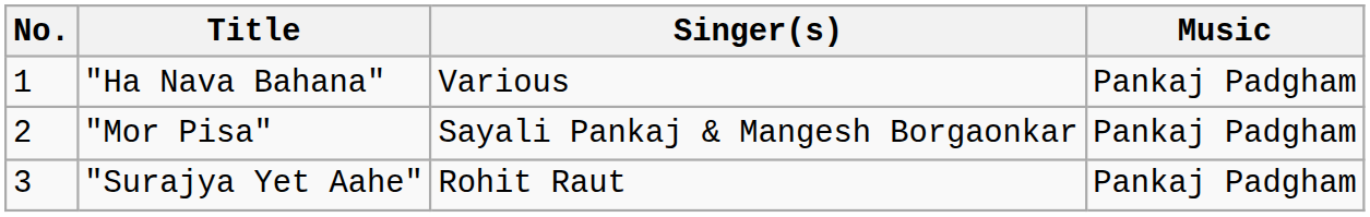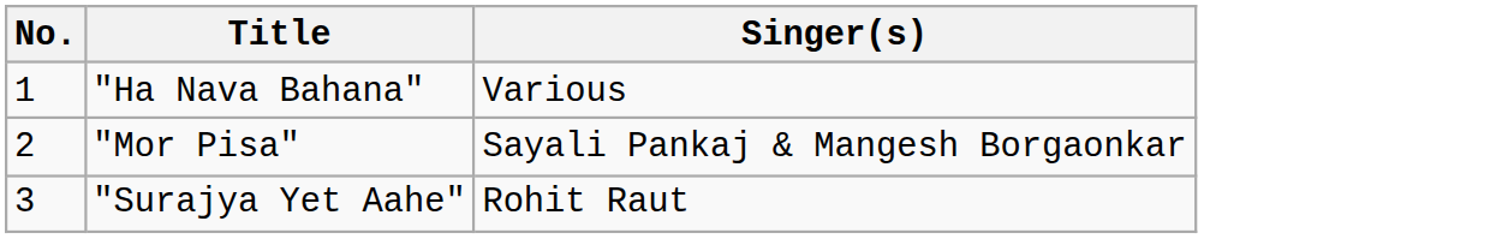- column: Music | Pankaj Padgham | Pankaj Padgham | Pankaj Padgham
